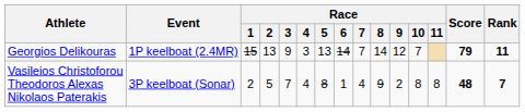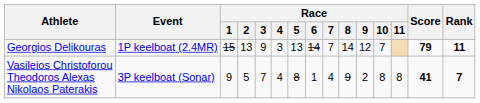Vasileios Christoforou Theodoros Alexas Nikolaos Paterakis | Race / 1: 2 -> 9
Vasileios Christoforou Theodoros Alexas Nikolaos Paterakis | Score: 48 -> 41
